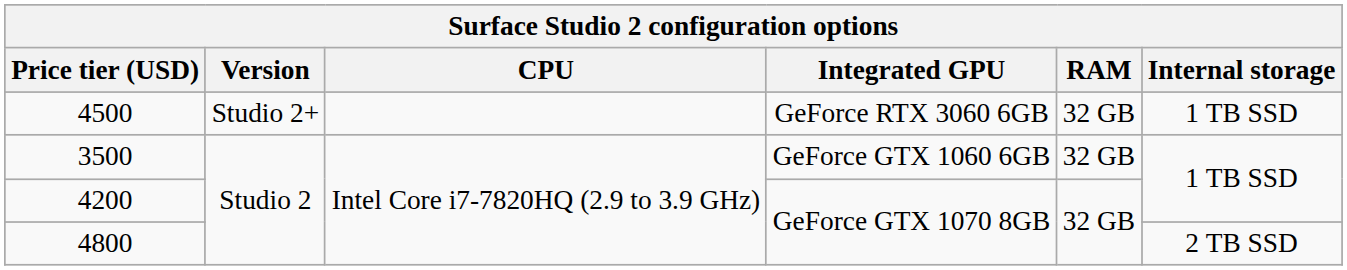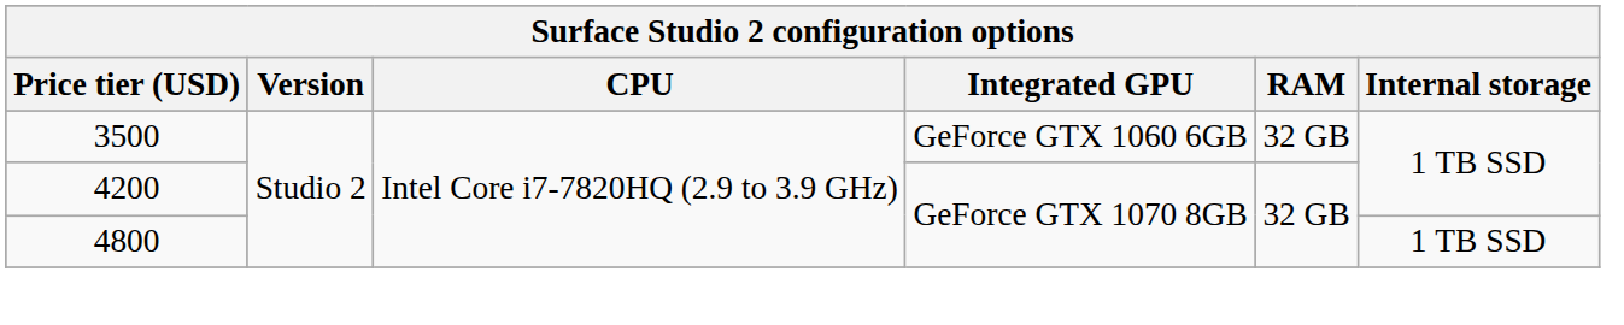- row: 4500 | Studio 2+ | GeForce RTX 3060 6GB | 32 GB | 1 TB SSD
4800 | Internal storage: 2 TB SSD -> 1 TB SSD
